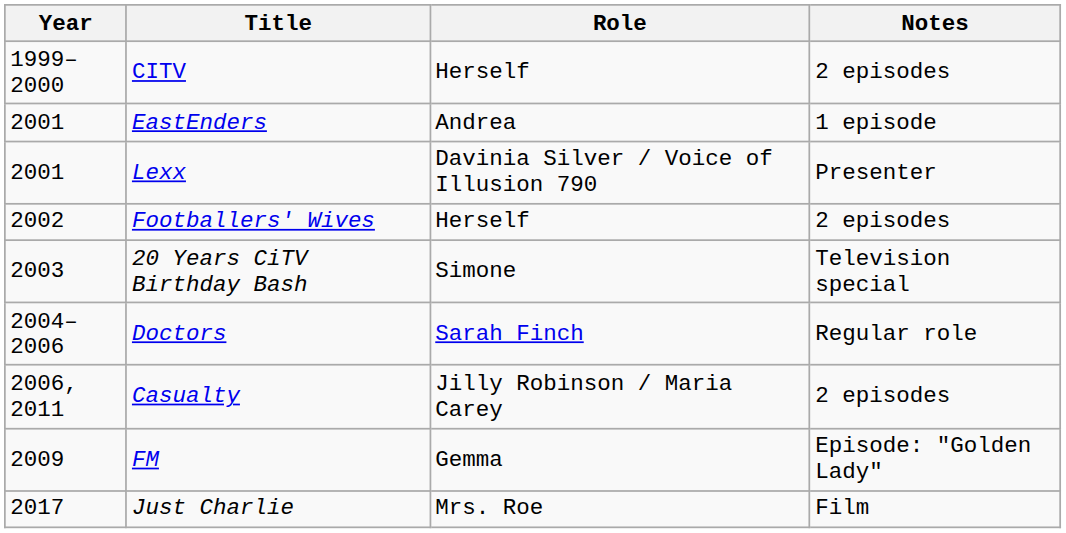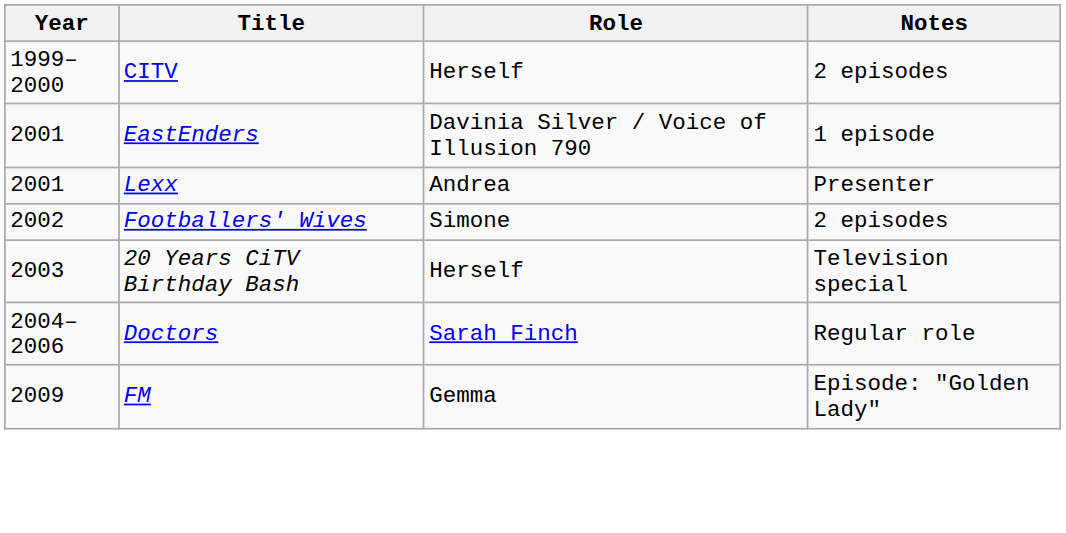EastEnders | Role: Andrea -> Davinia Silver / Voice of Illusion 790
Lexx | Role: Davinia Silver / Voice of Illusion 790 -> Andrea
Footballers' Wives | Role: Herself -> Simone
20 Years CiTV Birthday Bash | Role: Simone -> Herself
- row: 2006, 2011 | Casualty | Jilly Robinson / Maria Carey | 2 episodes
- row: 2017 | Just Charlie | Mrs. Roe | Film
